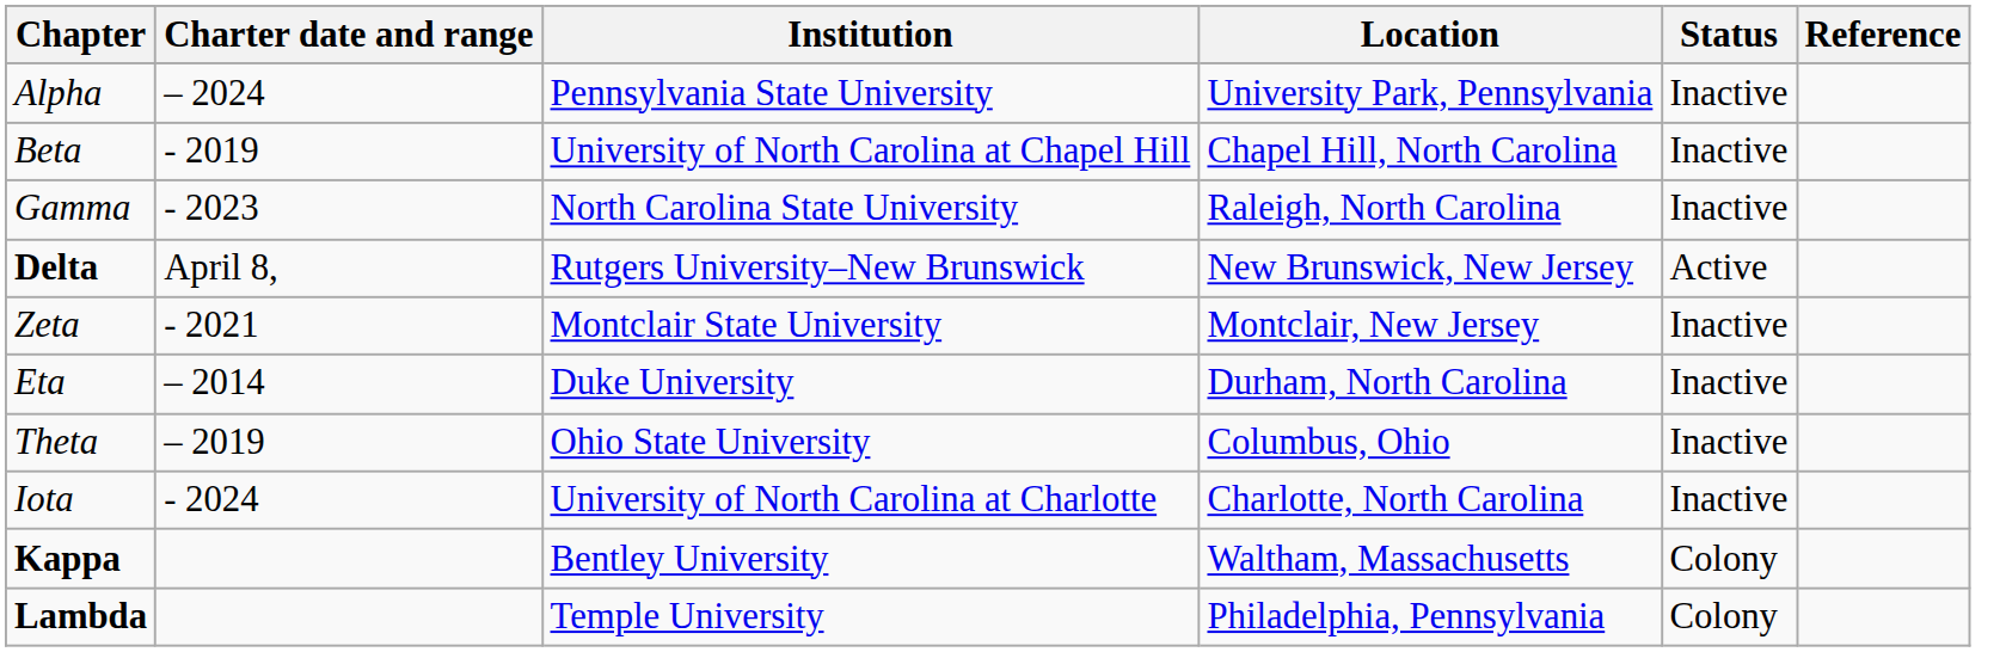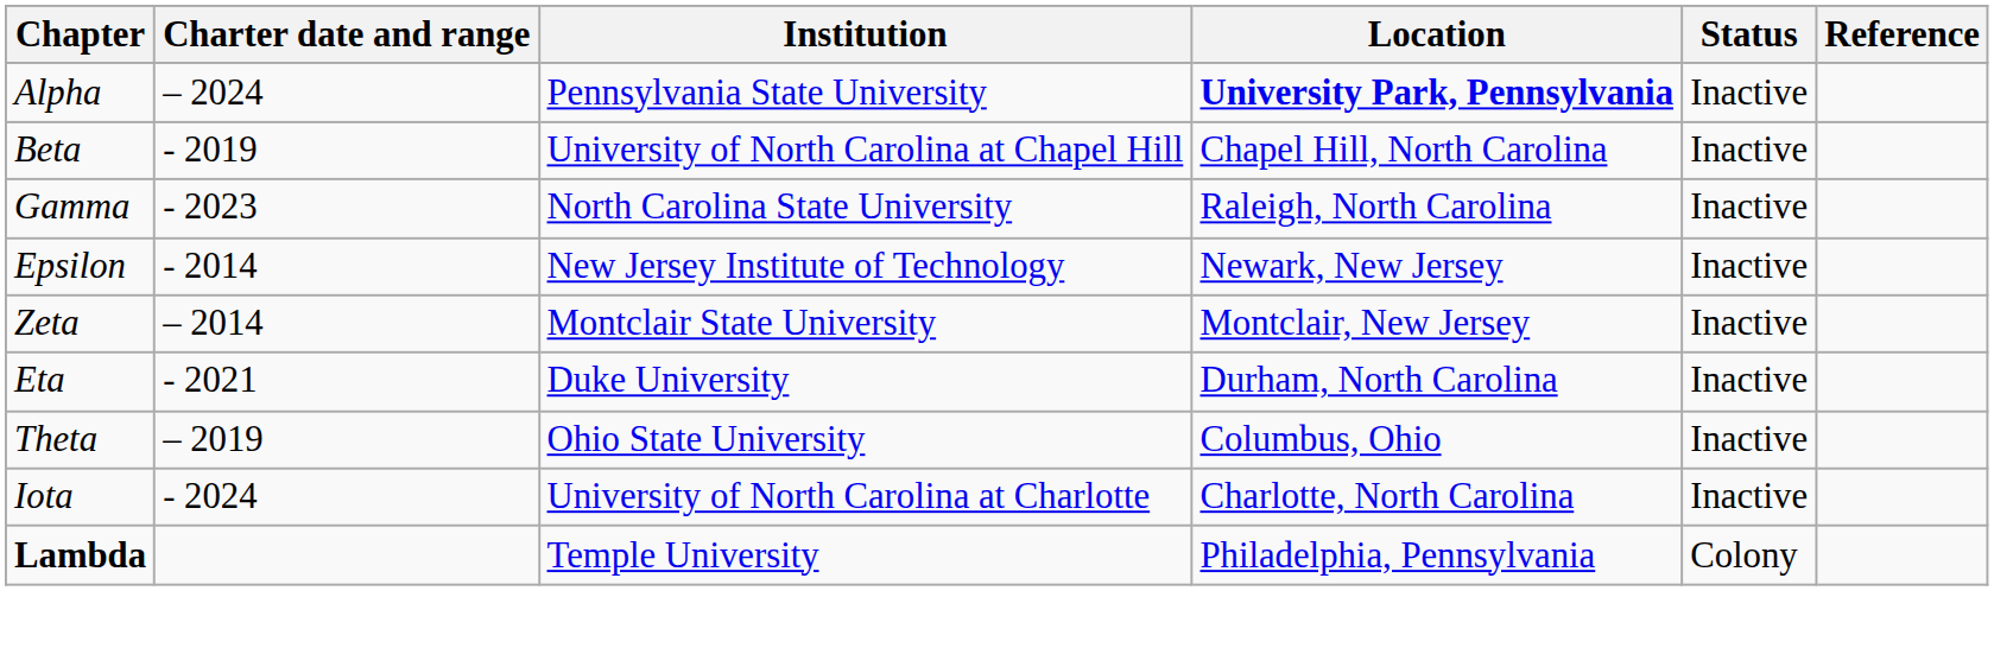Alpha | Location: normal -> bold
- row: Delta | April 8, | Rutgers University–New Brunswick | New Brunswick, New Jersey | Active
+ row: Epsilon | - 2014 | New Jersey Institute of Technology | Newark, New Jersey | Inactive
Zeta | Charter date and range: - 2021 -> – 2014
Eta | Charter date and range: – 2014 -> - 2021
- row: Kappa | Bentley University | Waltham, Massachusetts | Colony
